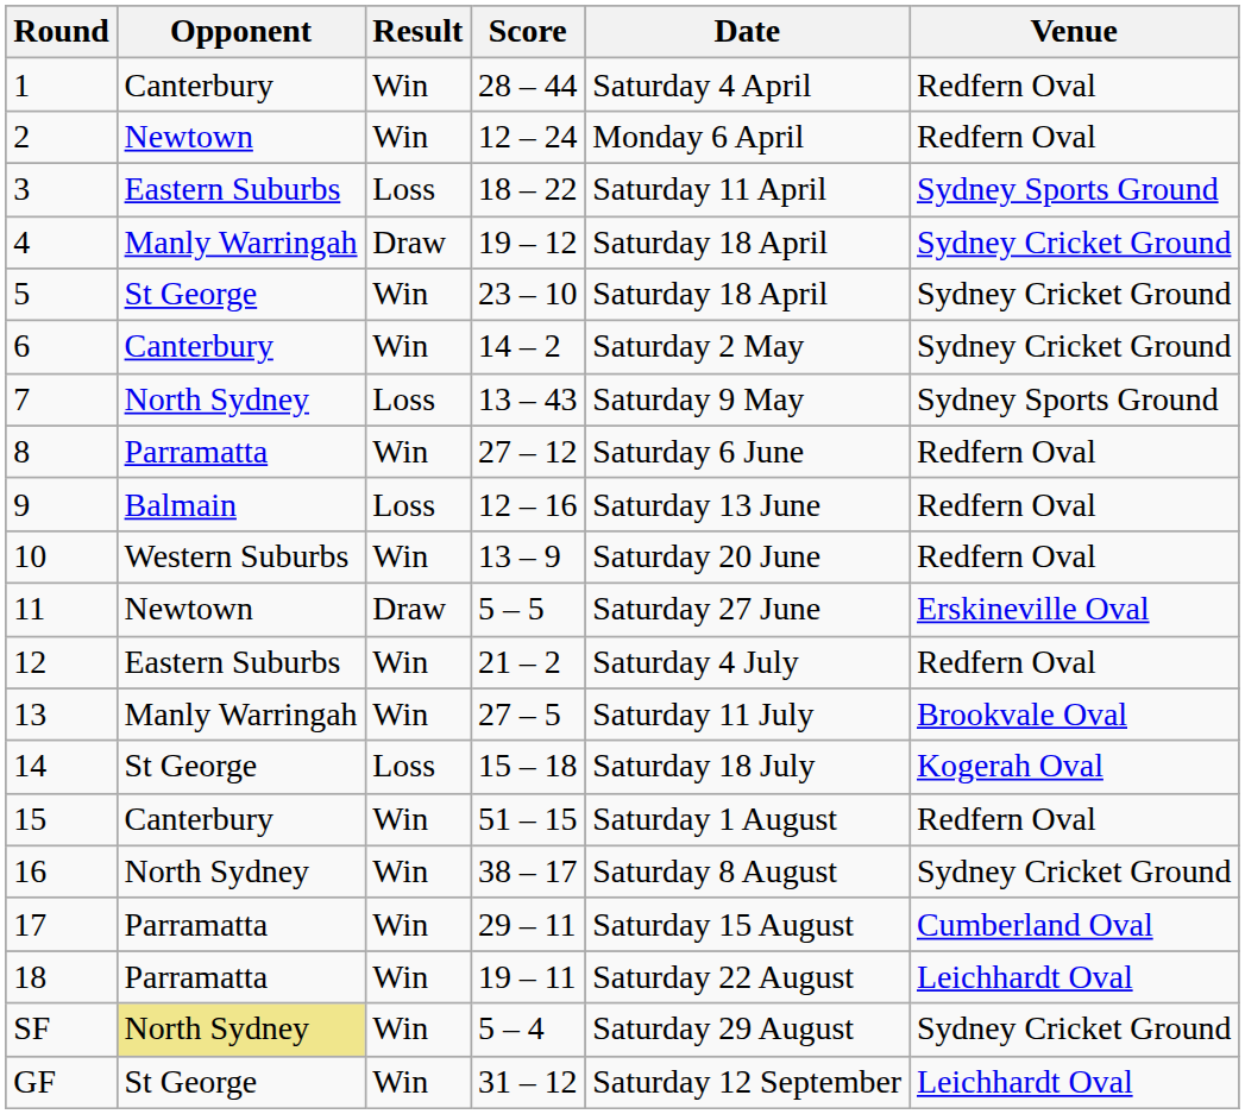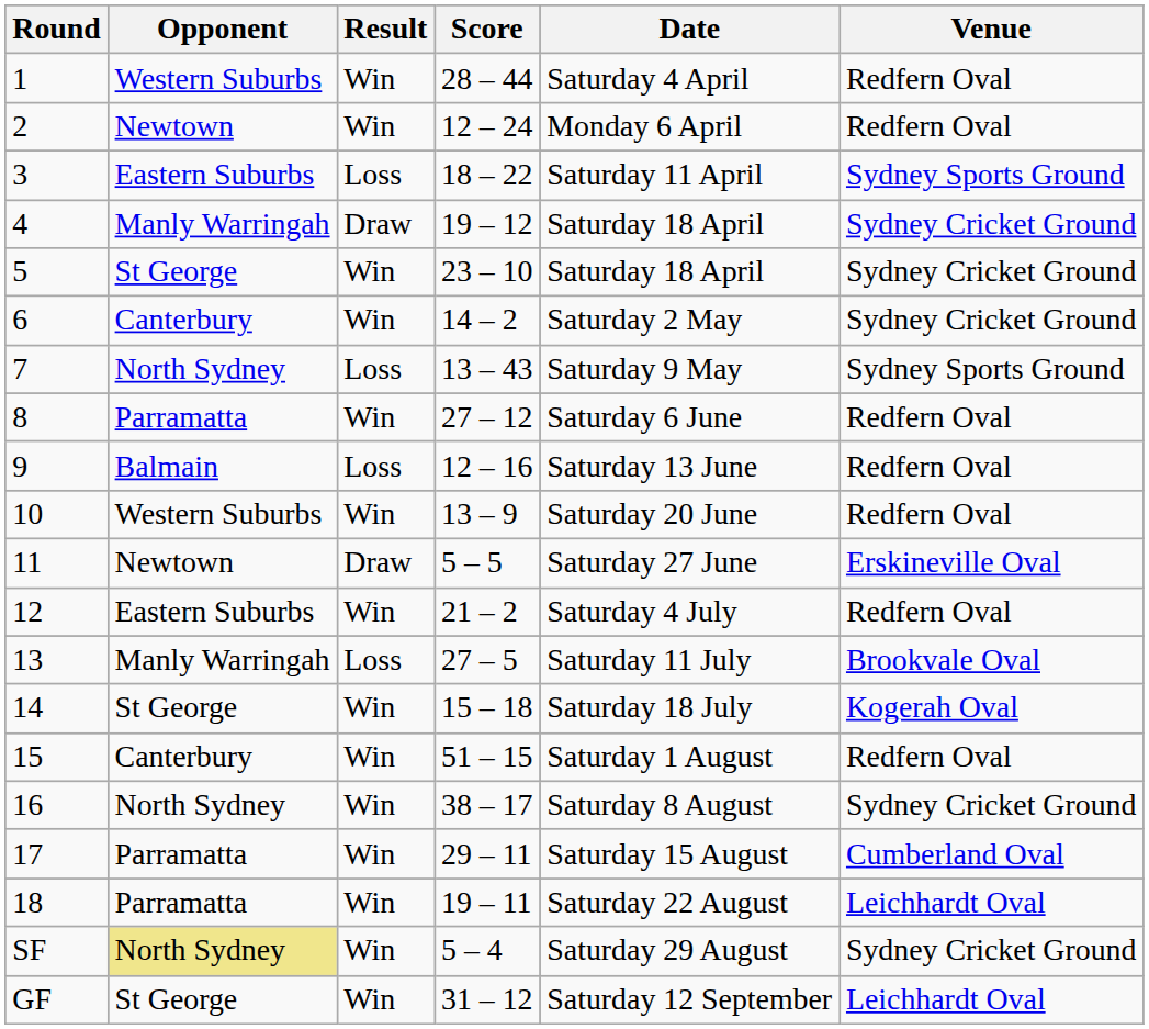1 | Opponent: Canterbury -> Western Suburbs
13 | Result: Win -> Loss
14 | Result: Loss -> Win
